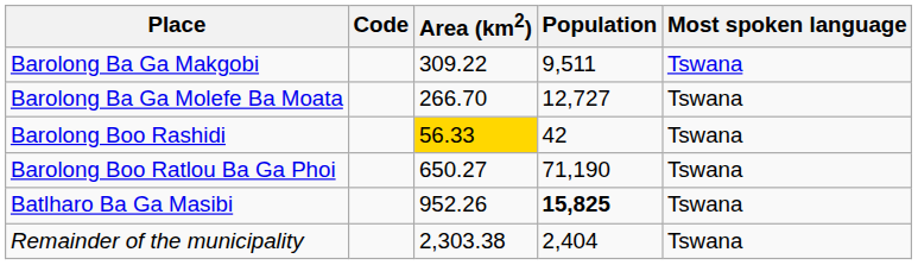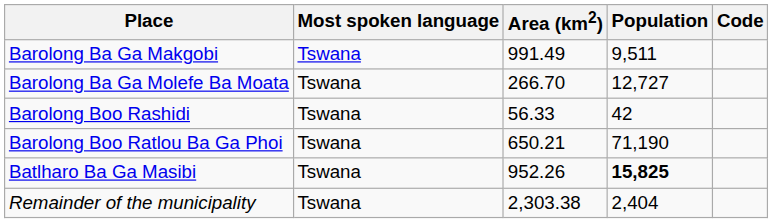columns swapped: Code <-> Most spoken language
Barolong Ba Ga Makgobi | Area (km2): 309.22 -> 991.49
Barolong Boo Rashidi | Area (km2): gold background -> no background
Barolong Boo Ratlou Ba Ga Phoi | Area (km2): 650.27 -> 650.21
